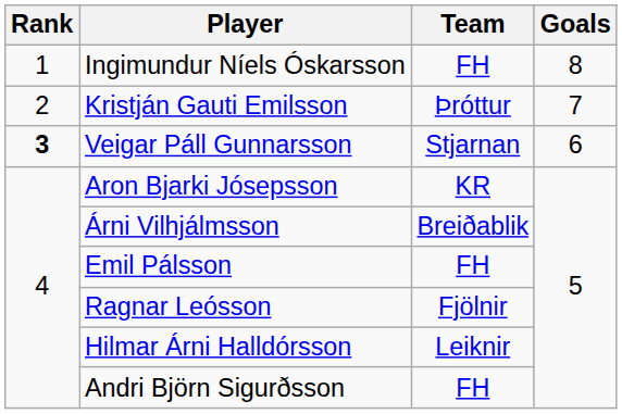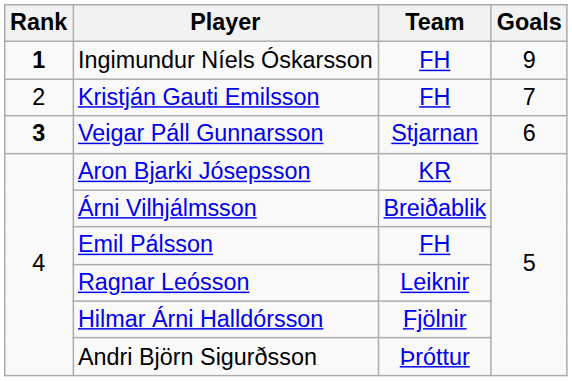Ingimundur Níels Óskarsson | Rank: normal -> bold
Ingimundur Níels Óskarsson | Goals: 8 -> 9
Kristján Gauti Emilsson | Team: Þróttur -> FH
Ragnar Leósson | Team: Fjölnir -> Leiknir
Hilmar Árni Halldórsson | Team: Leiknir -> Fjölnir
Andri Björn Sigurðsson | Team: FH -> Þróttur
